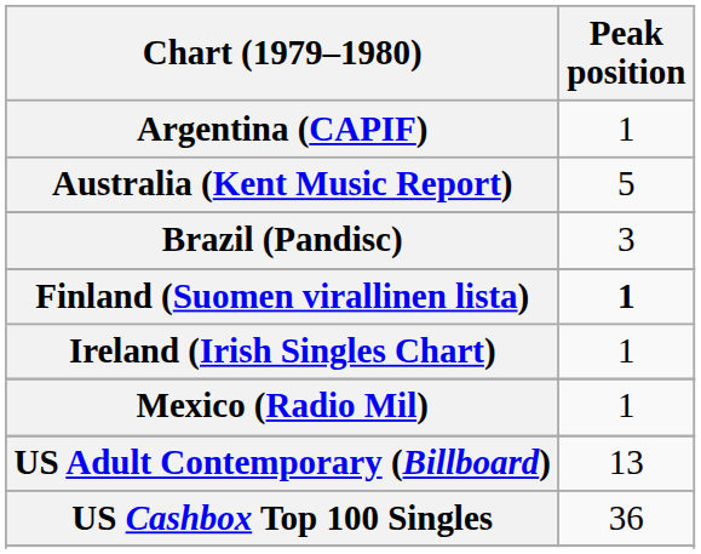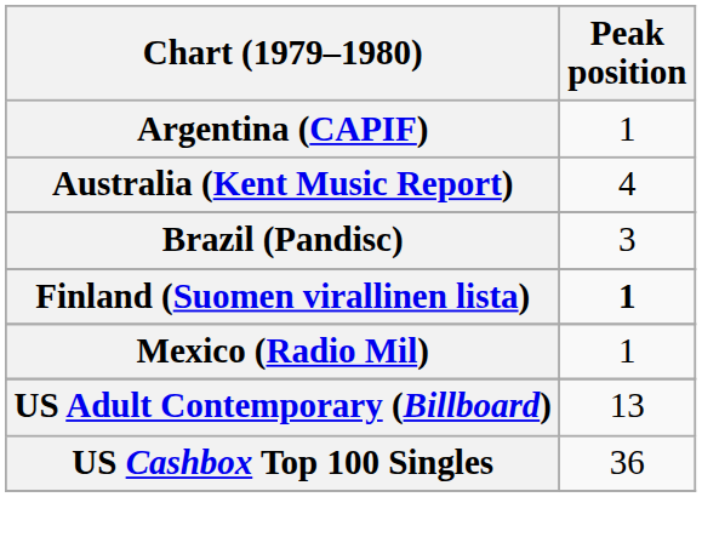Australia (Kent Music Report) | Peak position: 5 -> 4
- row: Ireland (Irish Singles Chart) | 1
